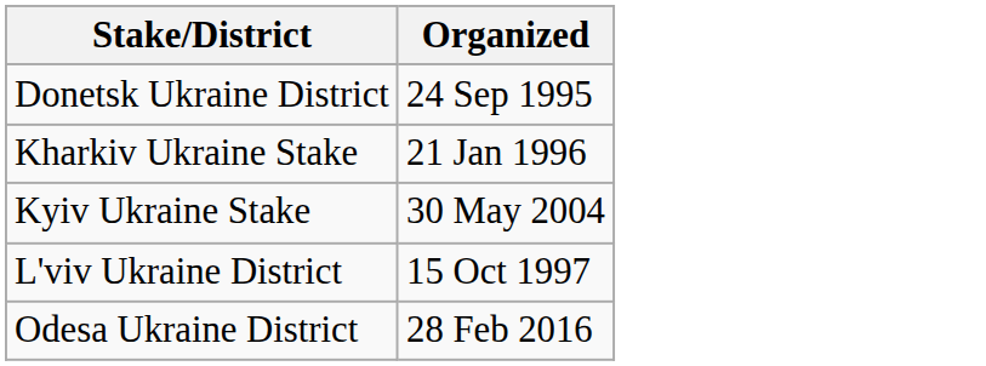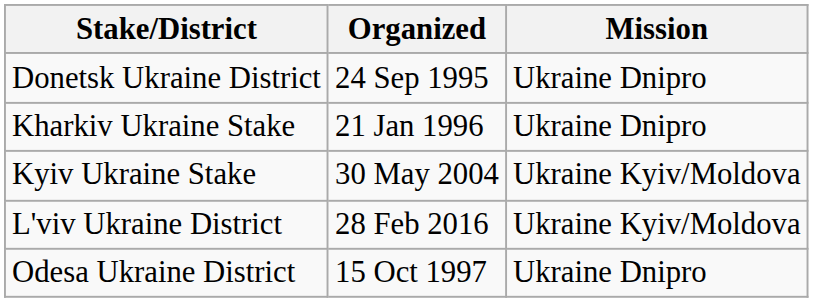+ column: Mission | Ukraine Dnipro | Ukraine Dnipro | Ukraine Kyiv/Moldova | Ukraine Kyiv/Moldova | Ukraine Dnipro
L'viv Ukraine District | Organized: 15 Oct 1997 -> 28 Feb 2016
Odesa Ukraine District | Organized: 28 Feb 2016 -> 15 Oct 1997
